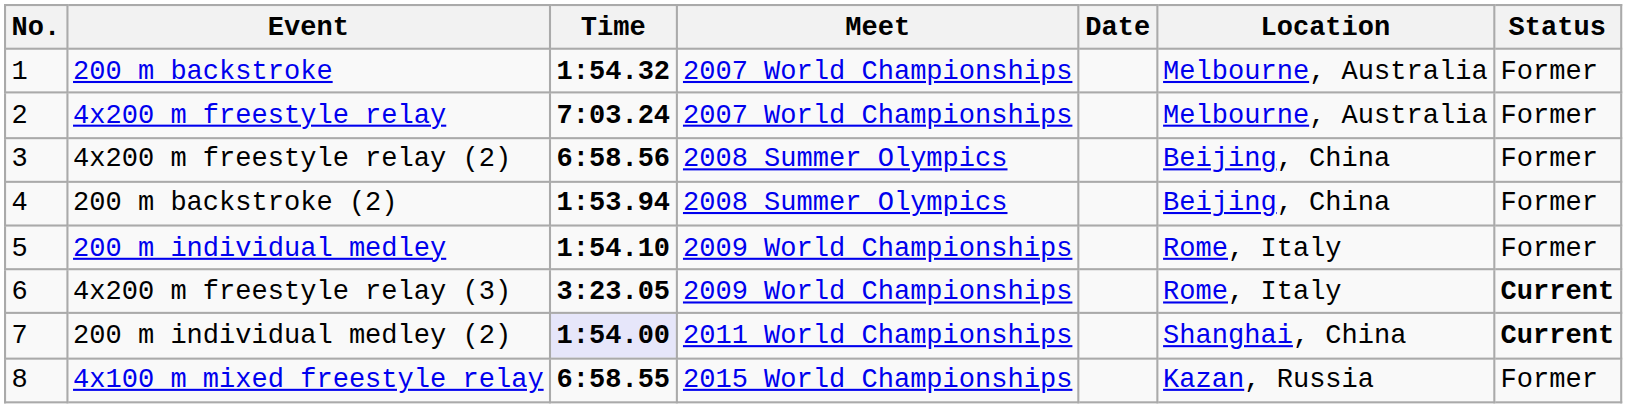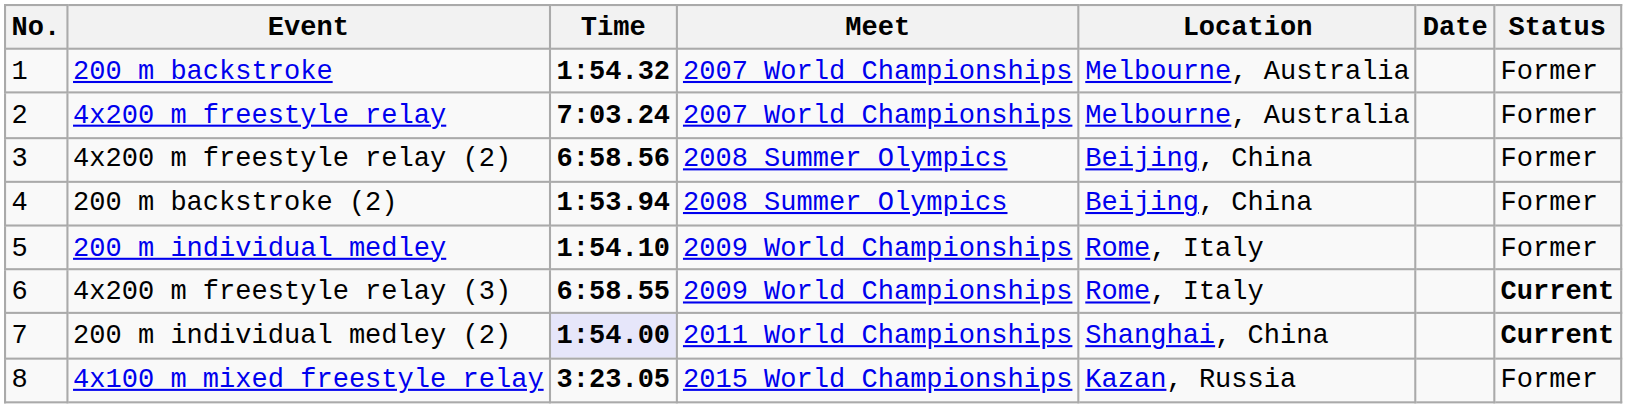columns swapped: Location <-> Date
4x200 m freestyle relay (3) | Time: 3:23.05 -> 6:58.55
4x100 m mixed freestyle relay | Time: 6:58.55 -> 3:23.05
